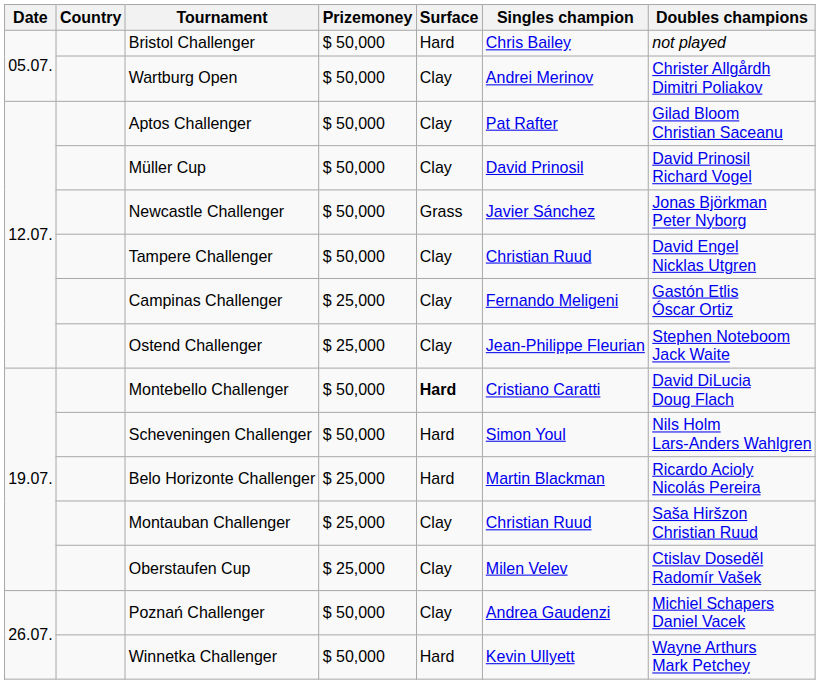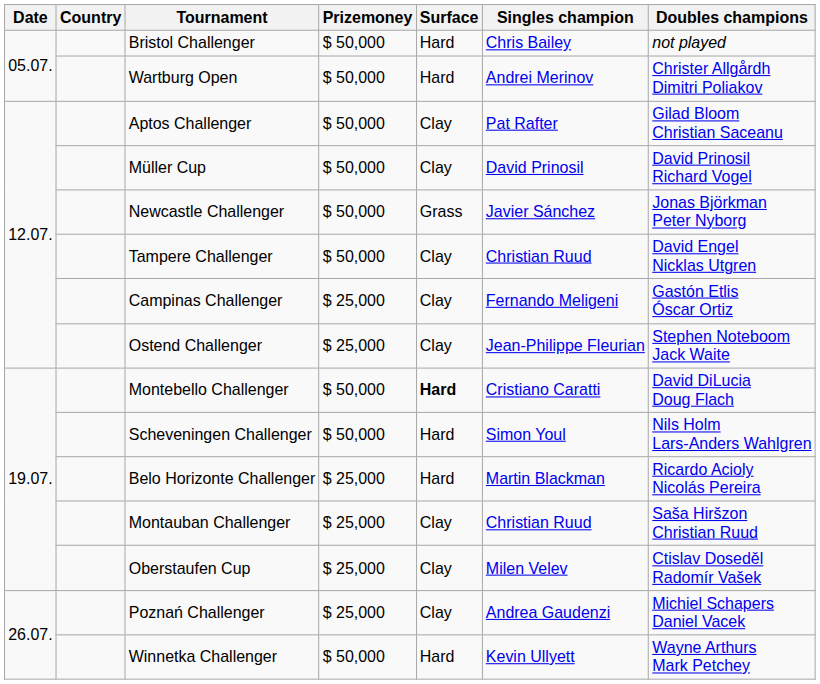Wartburg Open | Surface: Clay -> Hard
Poznań Challenger | Prizemoney: $ 50,000 -> $ 25,000
